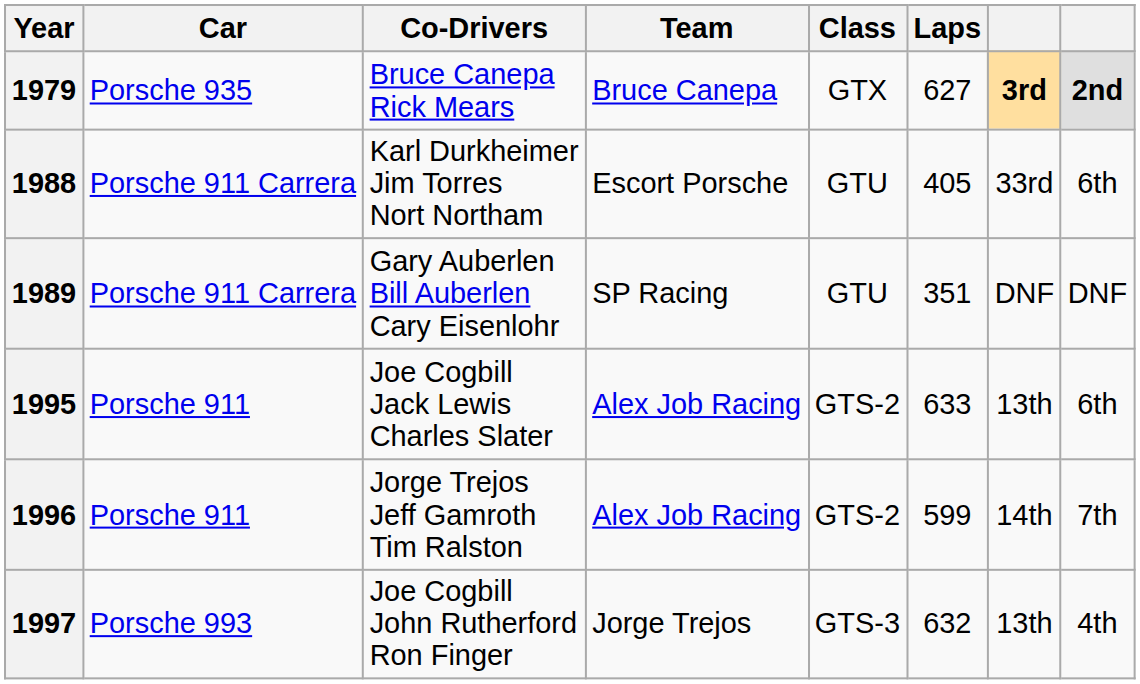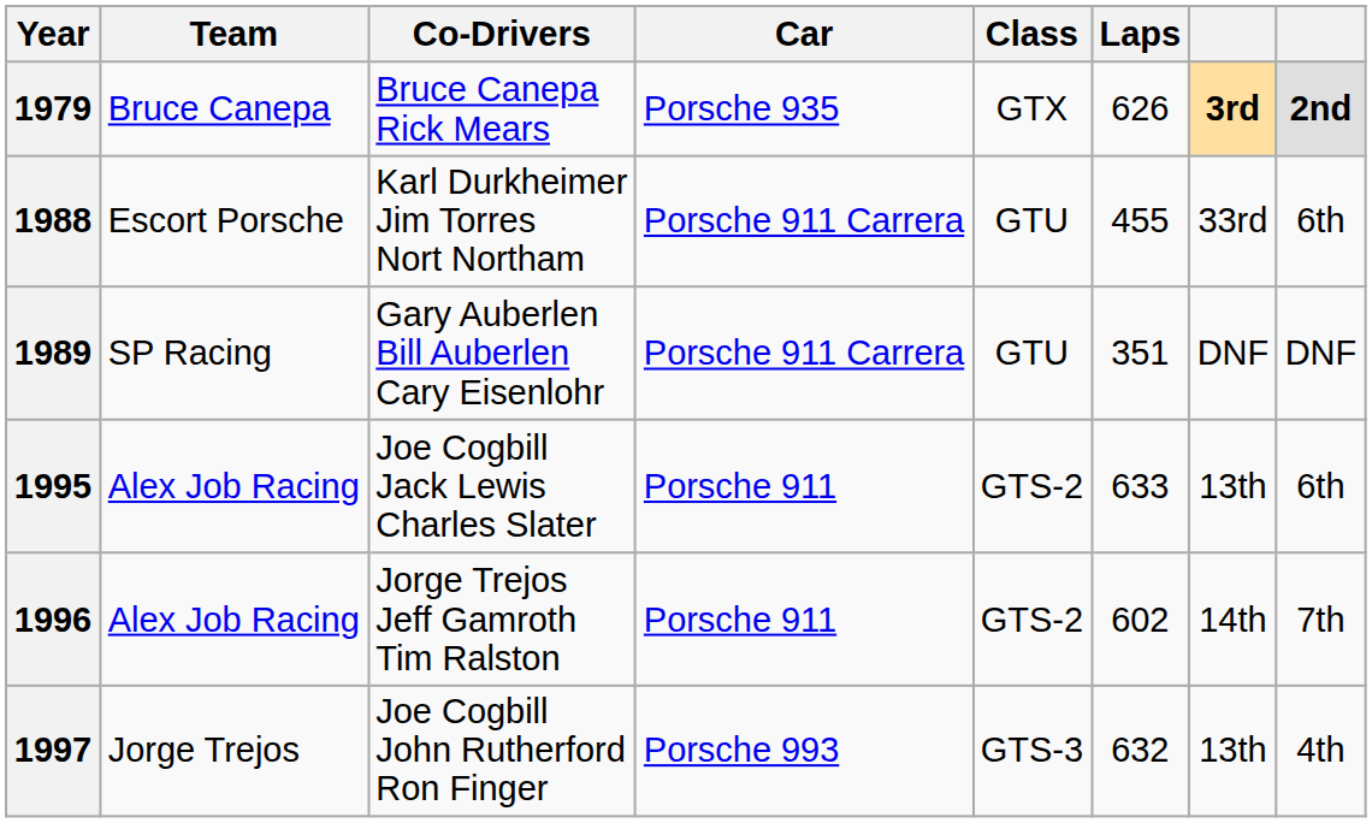columns swapped: Team <-> Car
1979 | Laps: 627 -> 626
1988 | Laps: 405 -> 455
1996 | Laps: 599 -> 602
